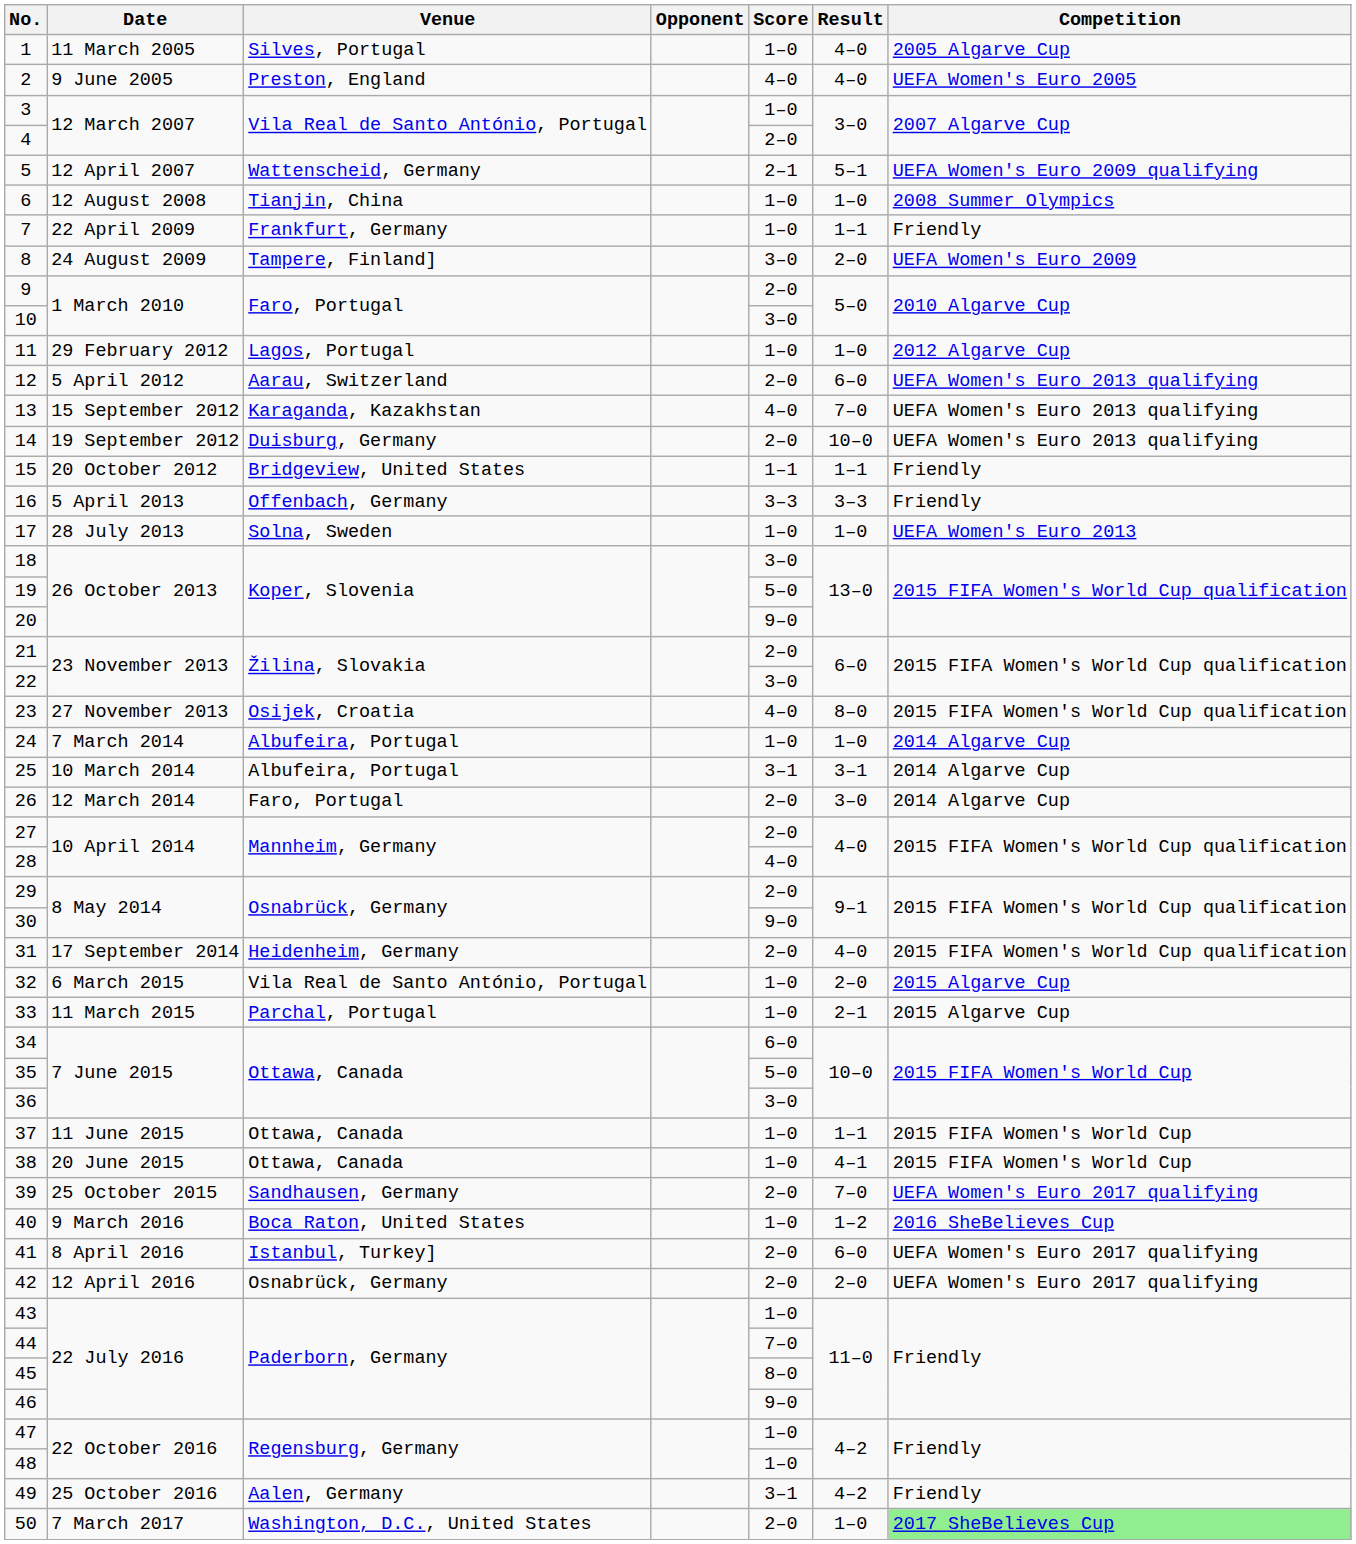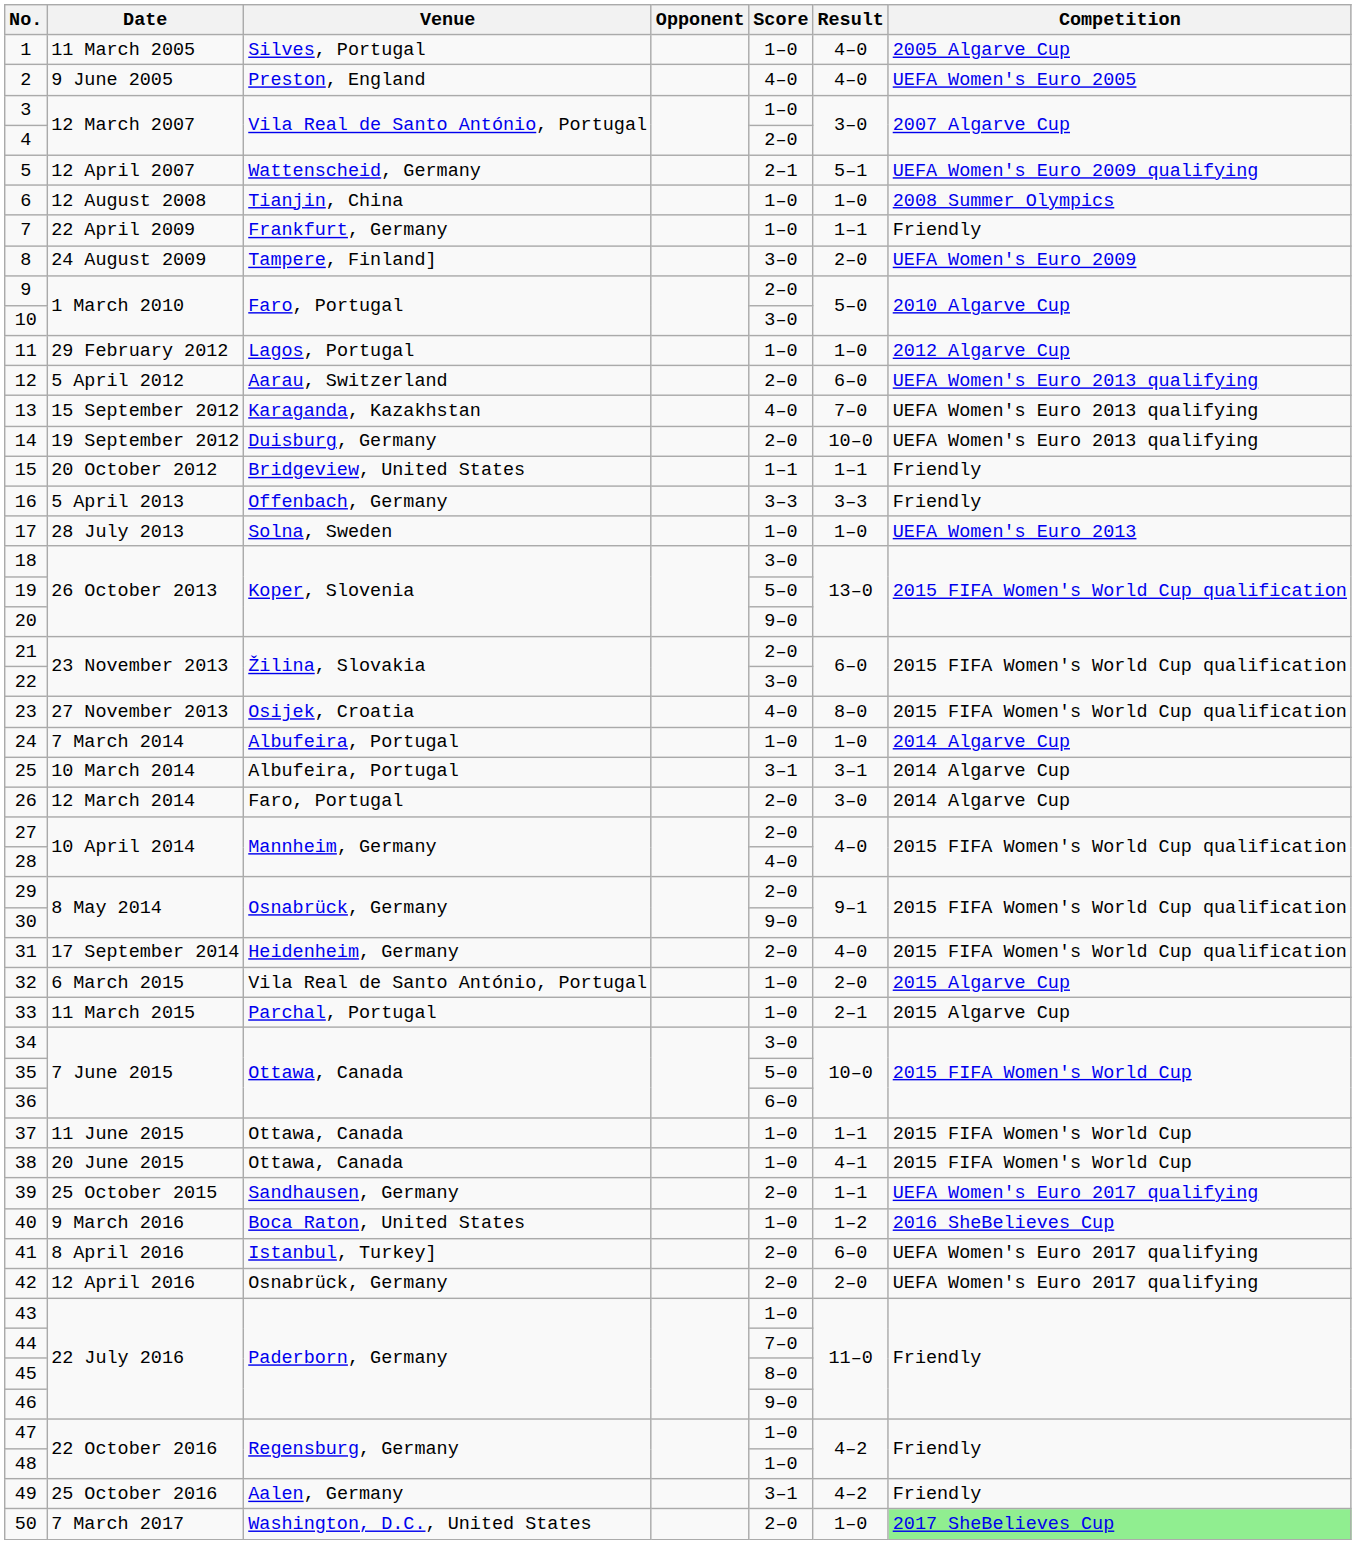34 | Score: 6–0 -> 3–0
36 | Score: 3–0 -> 6–0
39 | Result: 7–0 -> 1–1
